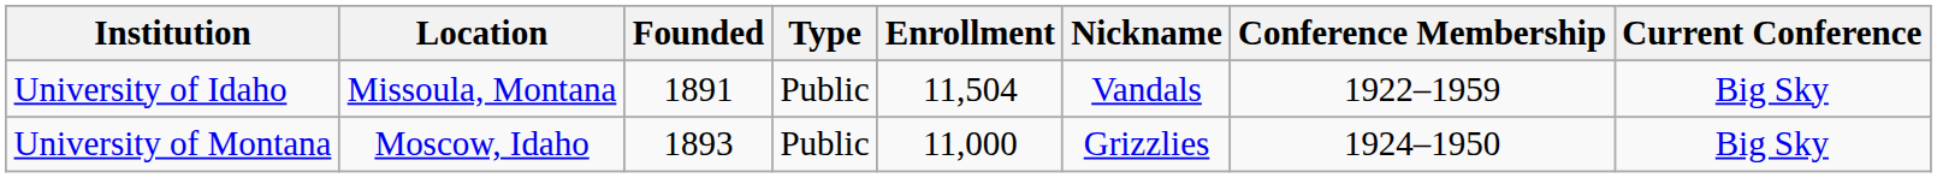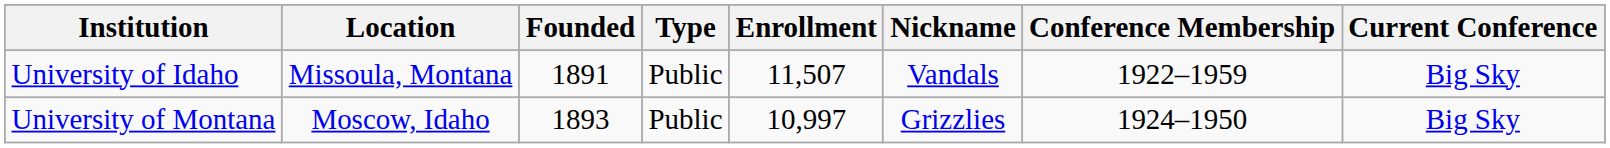University of Idaho | Enrollment: 11,504 -> 11,507
University of Montana | Enrollment: 11,000 -> 10,997
